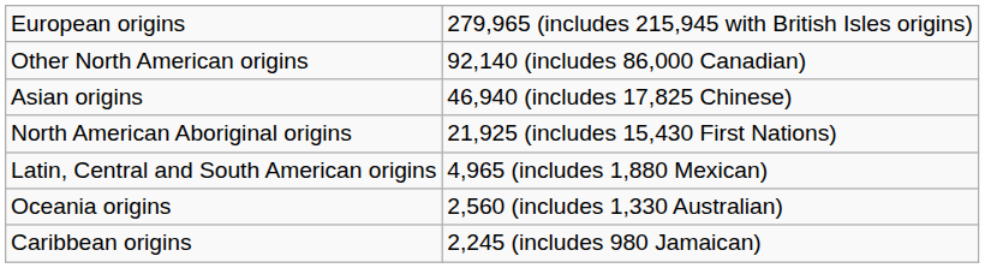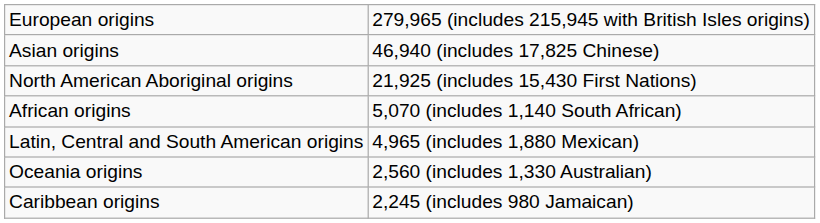- row: Other North American origins | 92,140 (includes 86,000 Canadian)
+ row: African origins | 5,070 (includes 1,140 South African)
